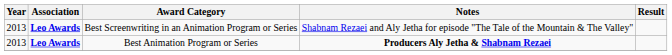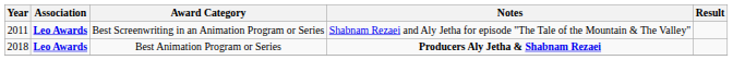Best Screenwriting in an Animation Program or Series | Year: 2013 -> 2011
Best Animation Program or Series | Year: 2013 -> 2018
